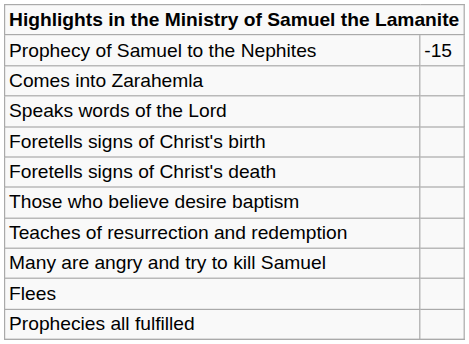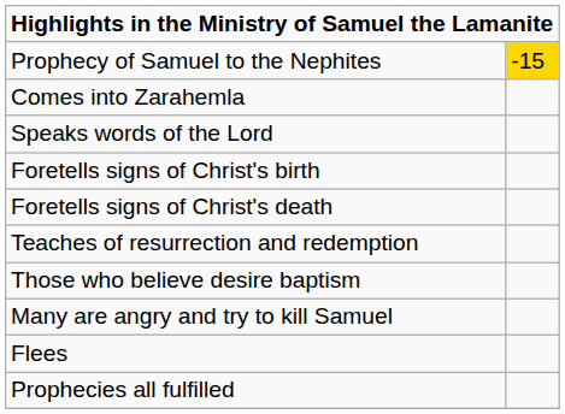Prophecy of Samuel to the Nephites | column 2: no background -> gold background
rows swapped: Teaches of resurrection and redemption <-> Those who believe desire baptism
